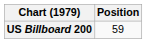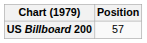US Billboard 200 | Position: 59 -> 57
